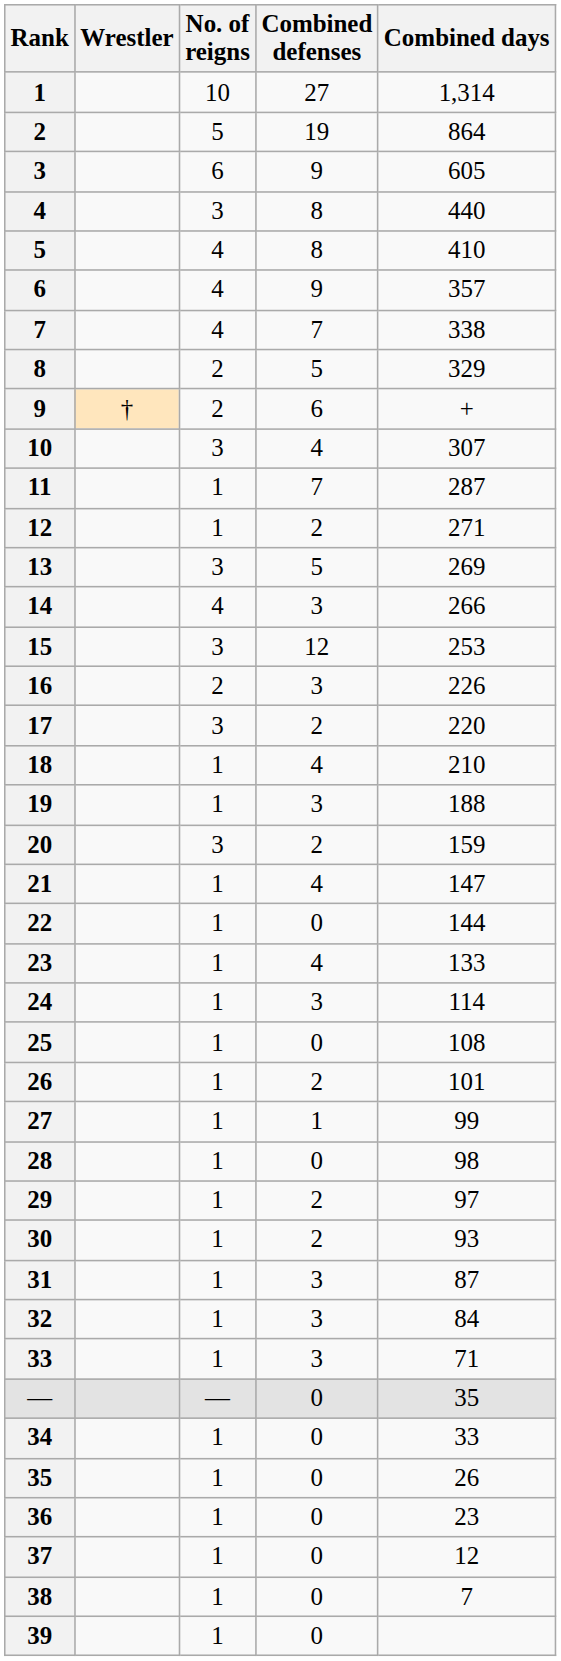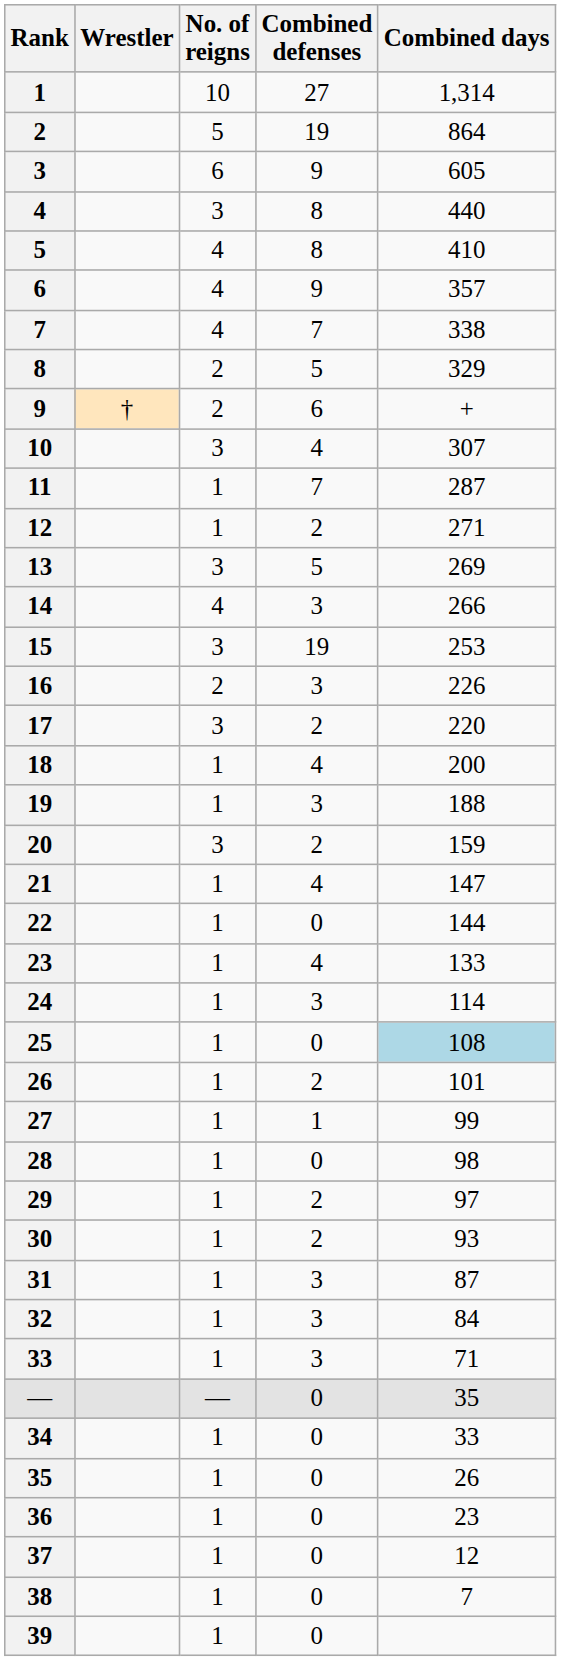15 | Combined defenses: 12 -> 19
18 | Combined days: 210 -> 200
25 | Combined days: no background -> lightblue background
